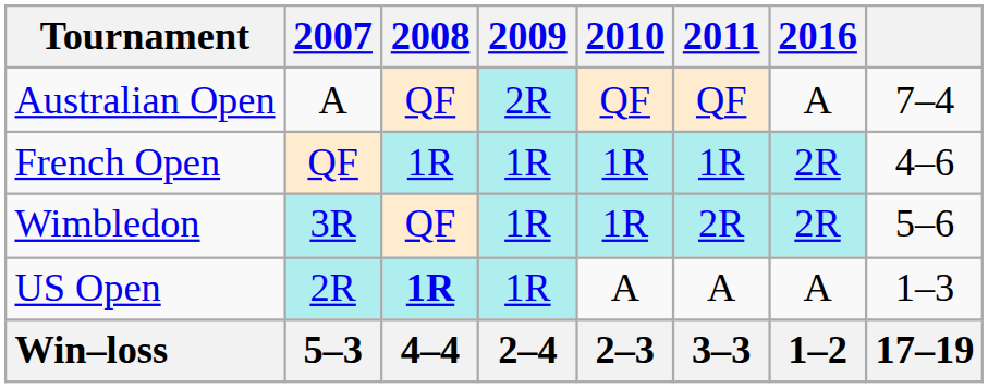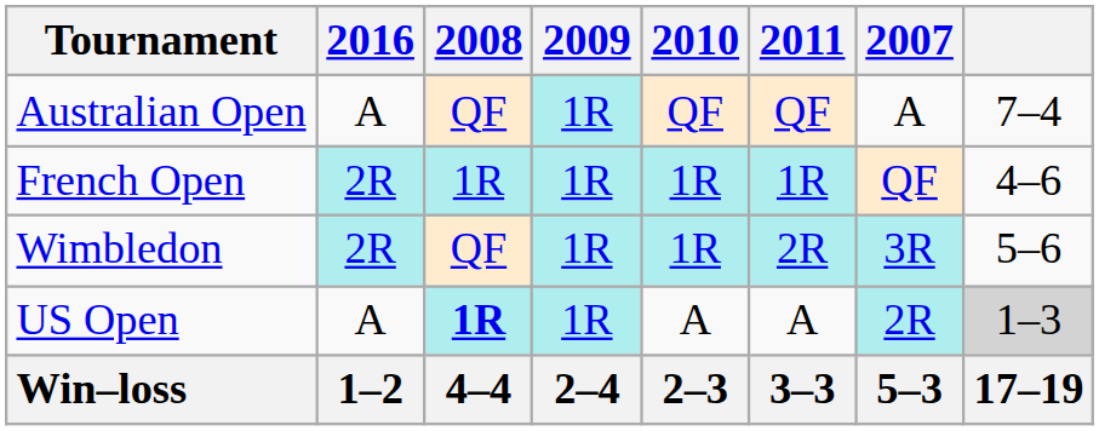columns swapped: 2007 <-> 2016
Australian Open | 2009: 2R -> 1R
US Open | column 8: no background -> lightgrey background
